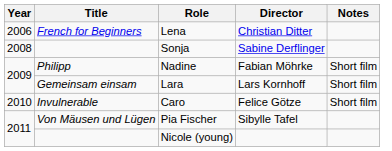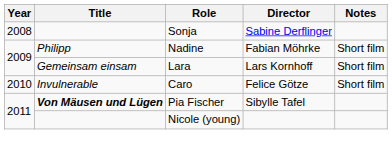- row: 2006 | French for Beginners | Lena | Christian Ditter
Pia Fischer | Title: normal -> bold
